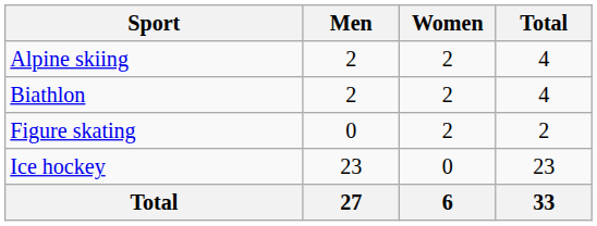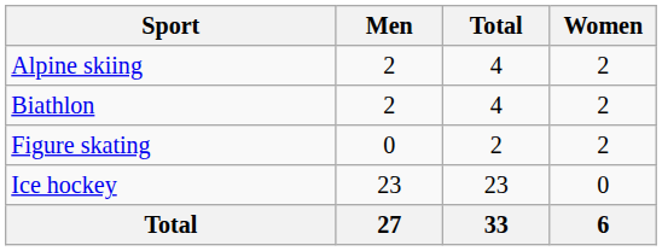columns swapped: Women <-> Total
